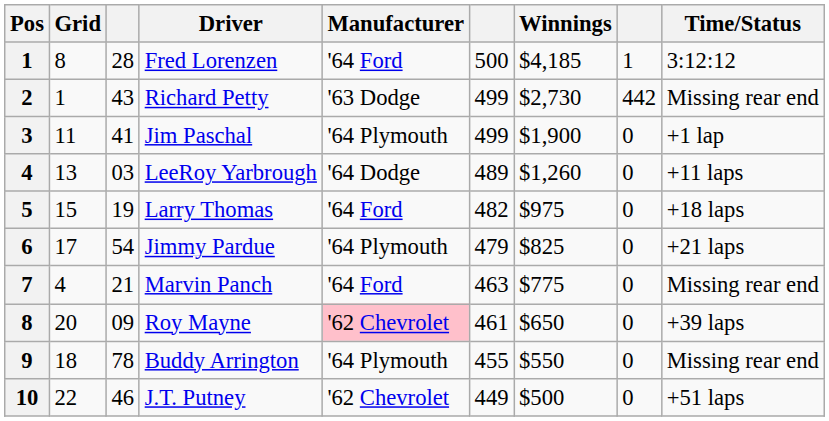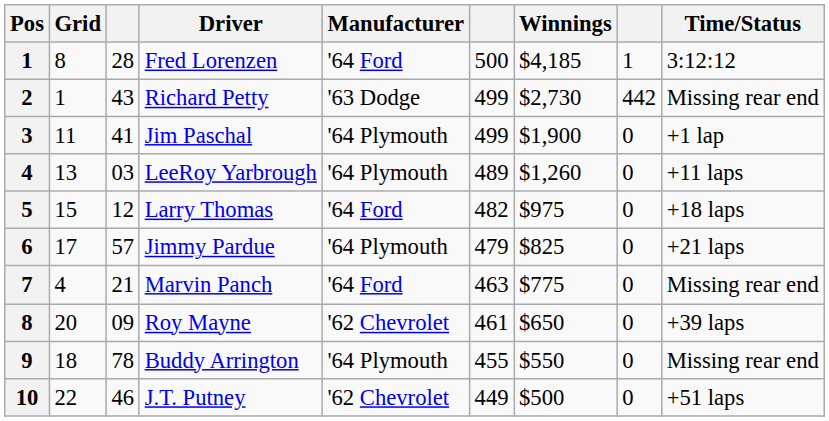LeeRoy Yarbrough | Manufacturer: '64 Dodge -> '64 Plymouth
Larry Thomas | column 3: 19 -> 12
Jimmy Pardue | column 3: 54 -> 57
Roy Mayne | Manufacturer: pink background -> no background
